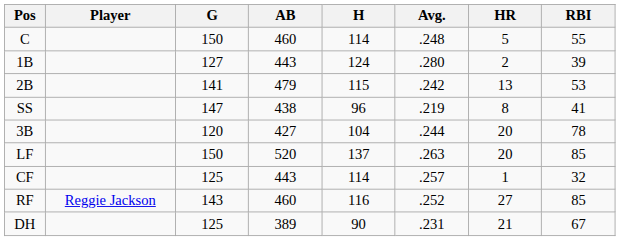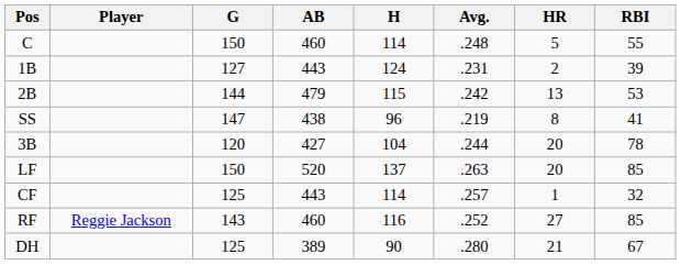1B | Avg.: .280 -> .231
2B | G: 141 -> 144
DH | Avg.: .231 -> .280
